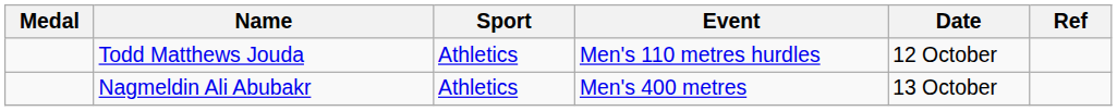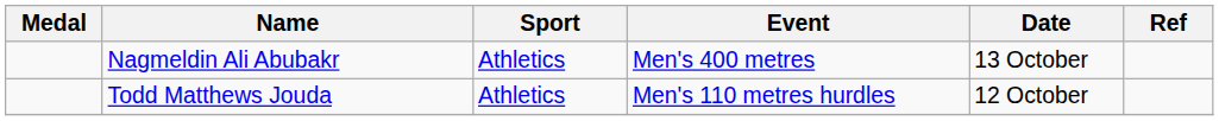rows swapped: Todd Matthews Jouda <-> Nagmeldin Ali Abubakr
